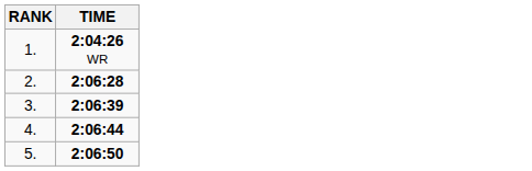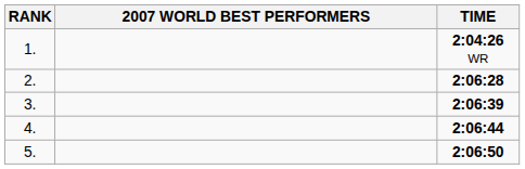+ column: 2007 WORLD BEST PERFORMERS
